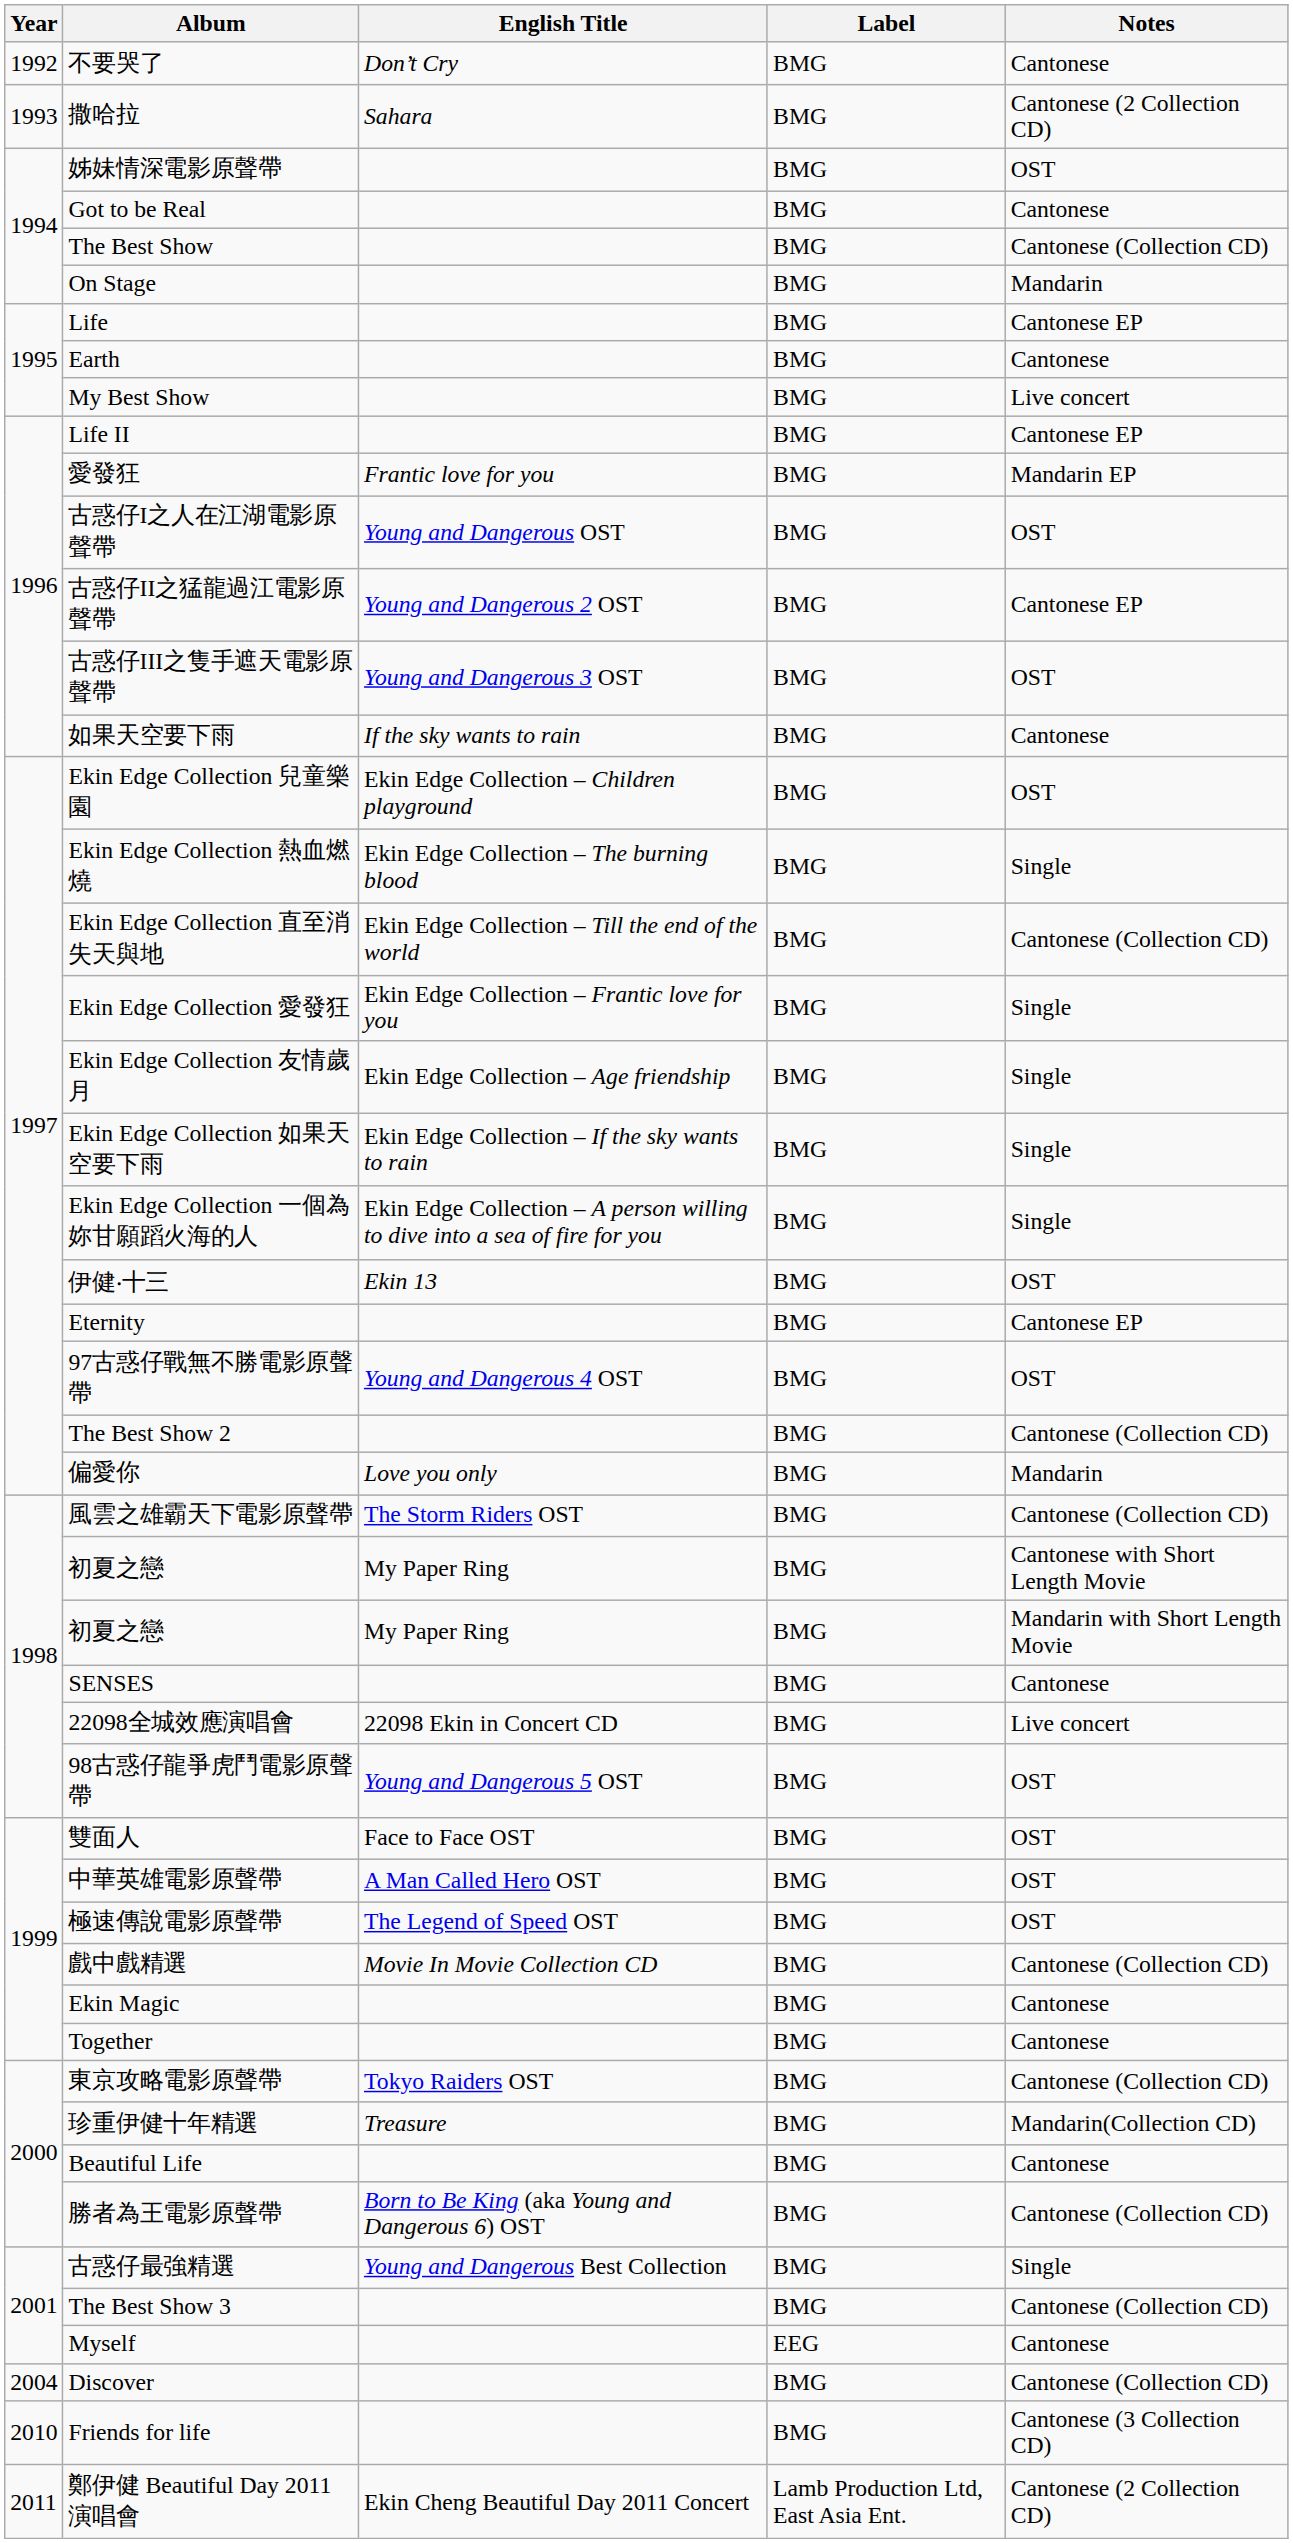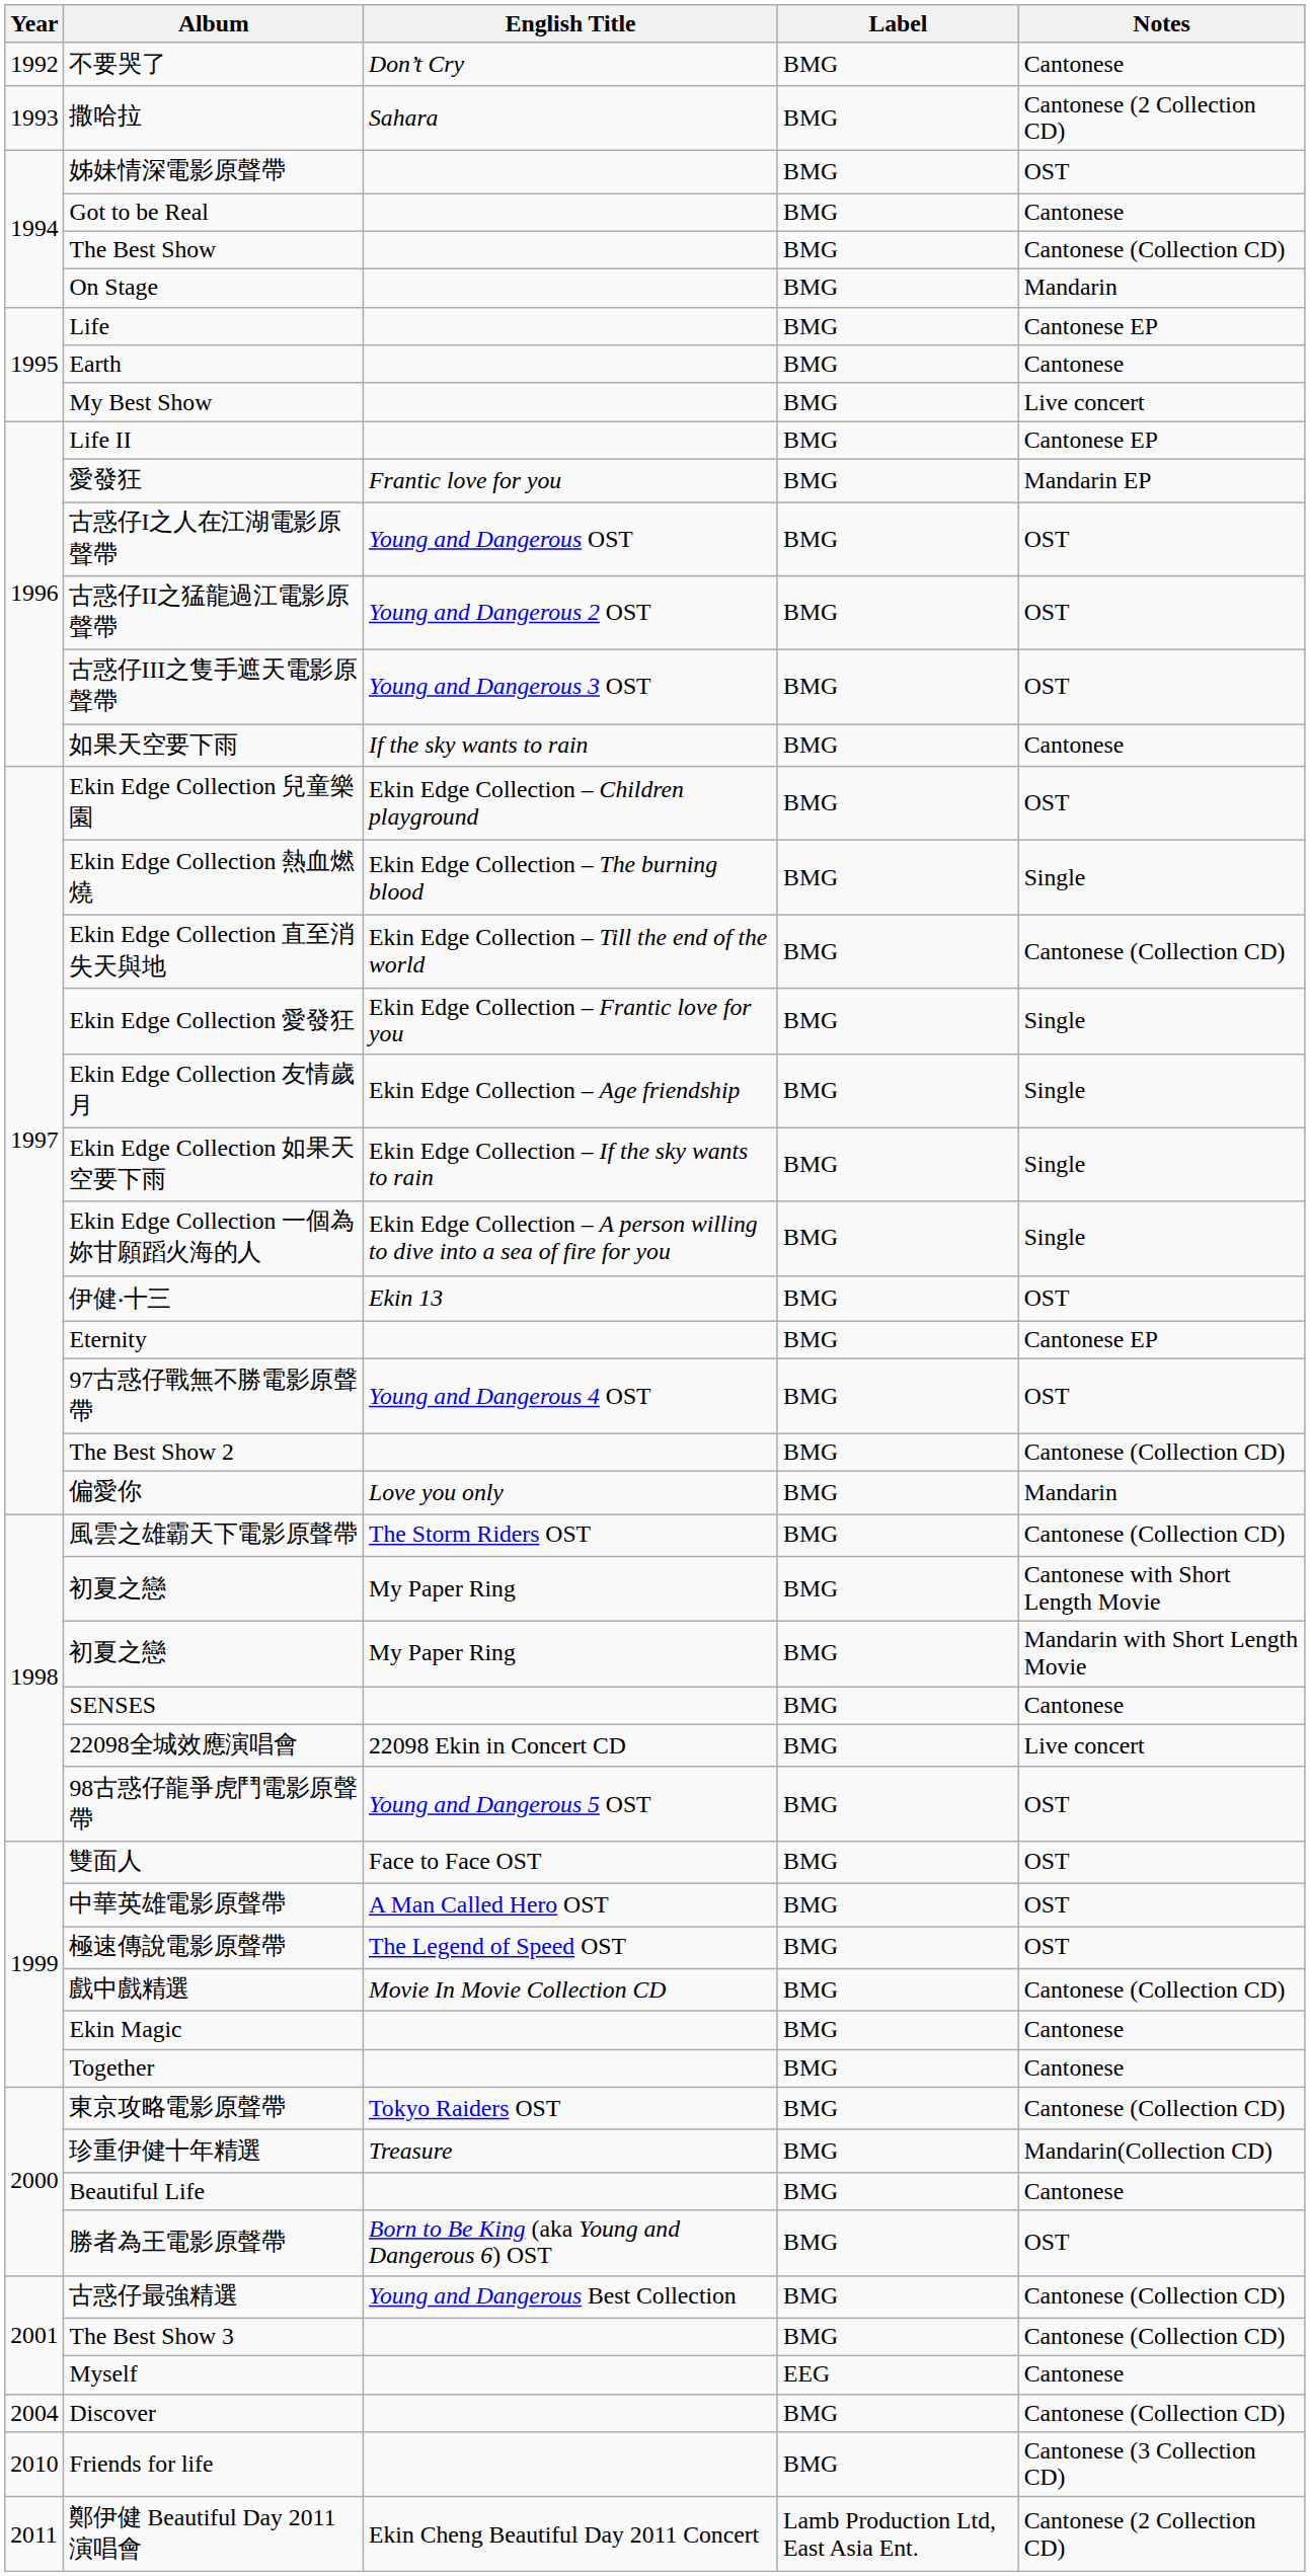古惑仔II之猛龍過江電影原聲帶 | Notes: Cantonese EP -> OST
勝者為王電影原聲帶 | Notes: Cantonese (Collection CD) -> OST
古惑仔最強精選 | Notes: Single -> Cantonese (Collection CD)
